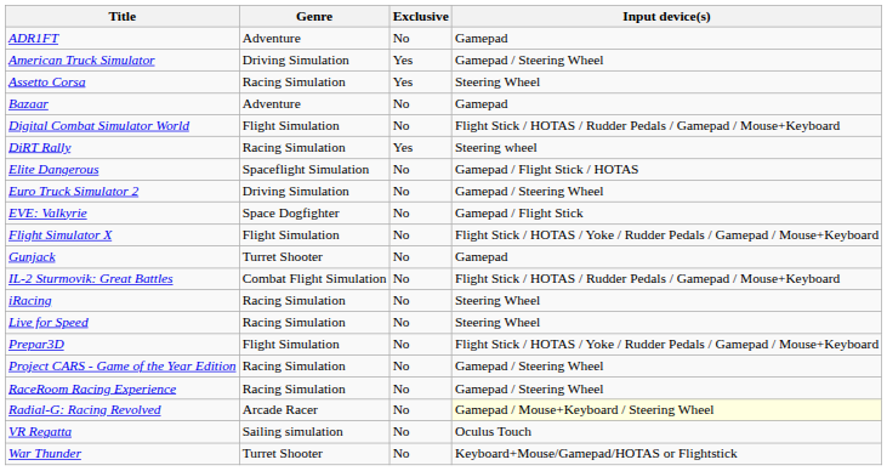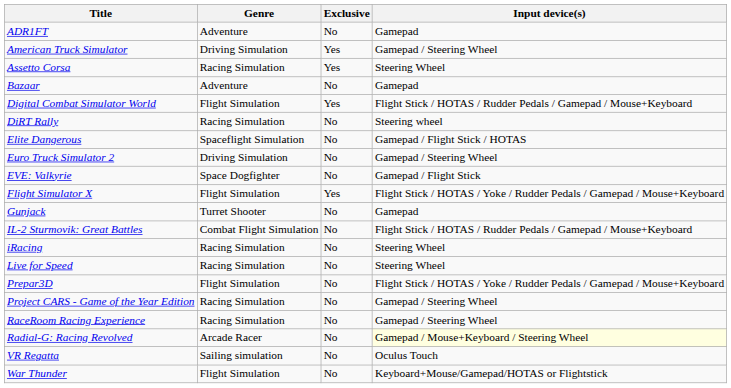Digital Combat Simulator World | Exclusive: No -> Yes
DiRT Rally | Exclusive: Yes -> No
Flight Simulator X | Exclusive: No -> Yes
War Thunder | Genre: Turret Shooter -> Flight Simulation
